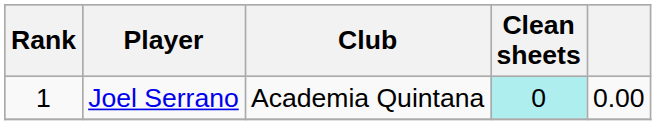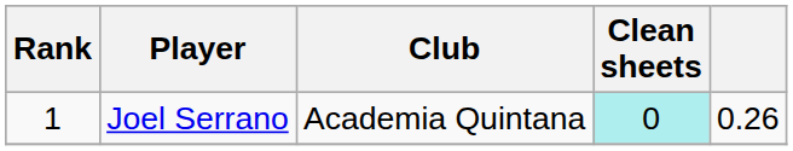Joel Serrano | column 5: 0.00 -> 0.26
